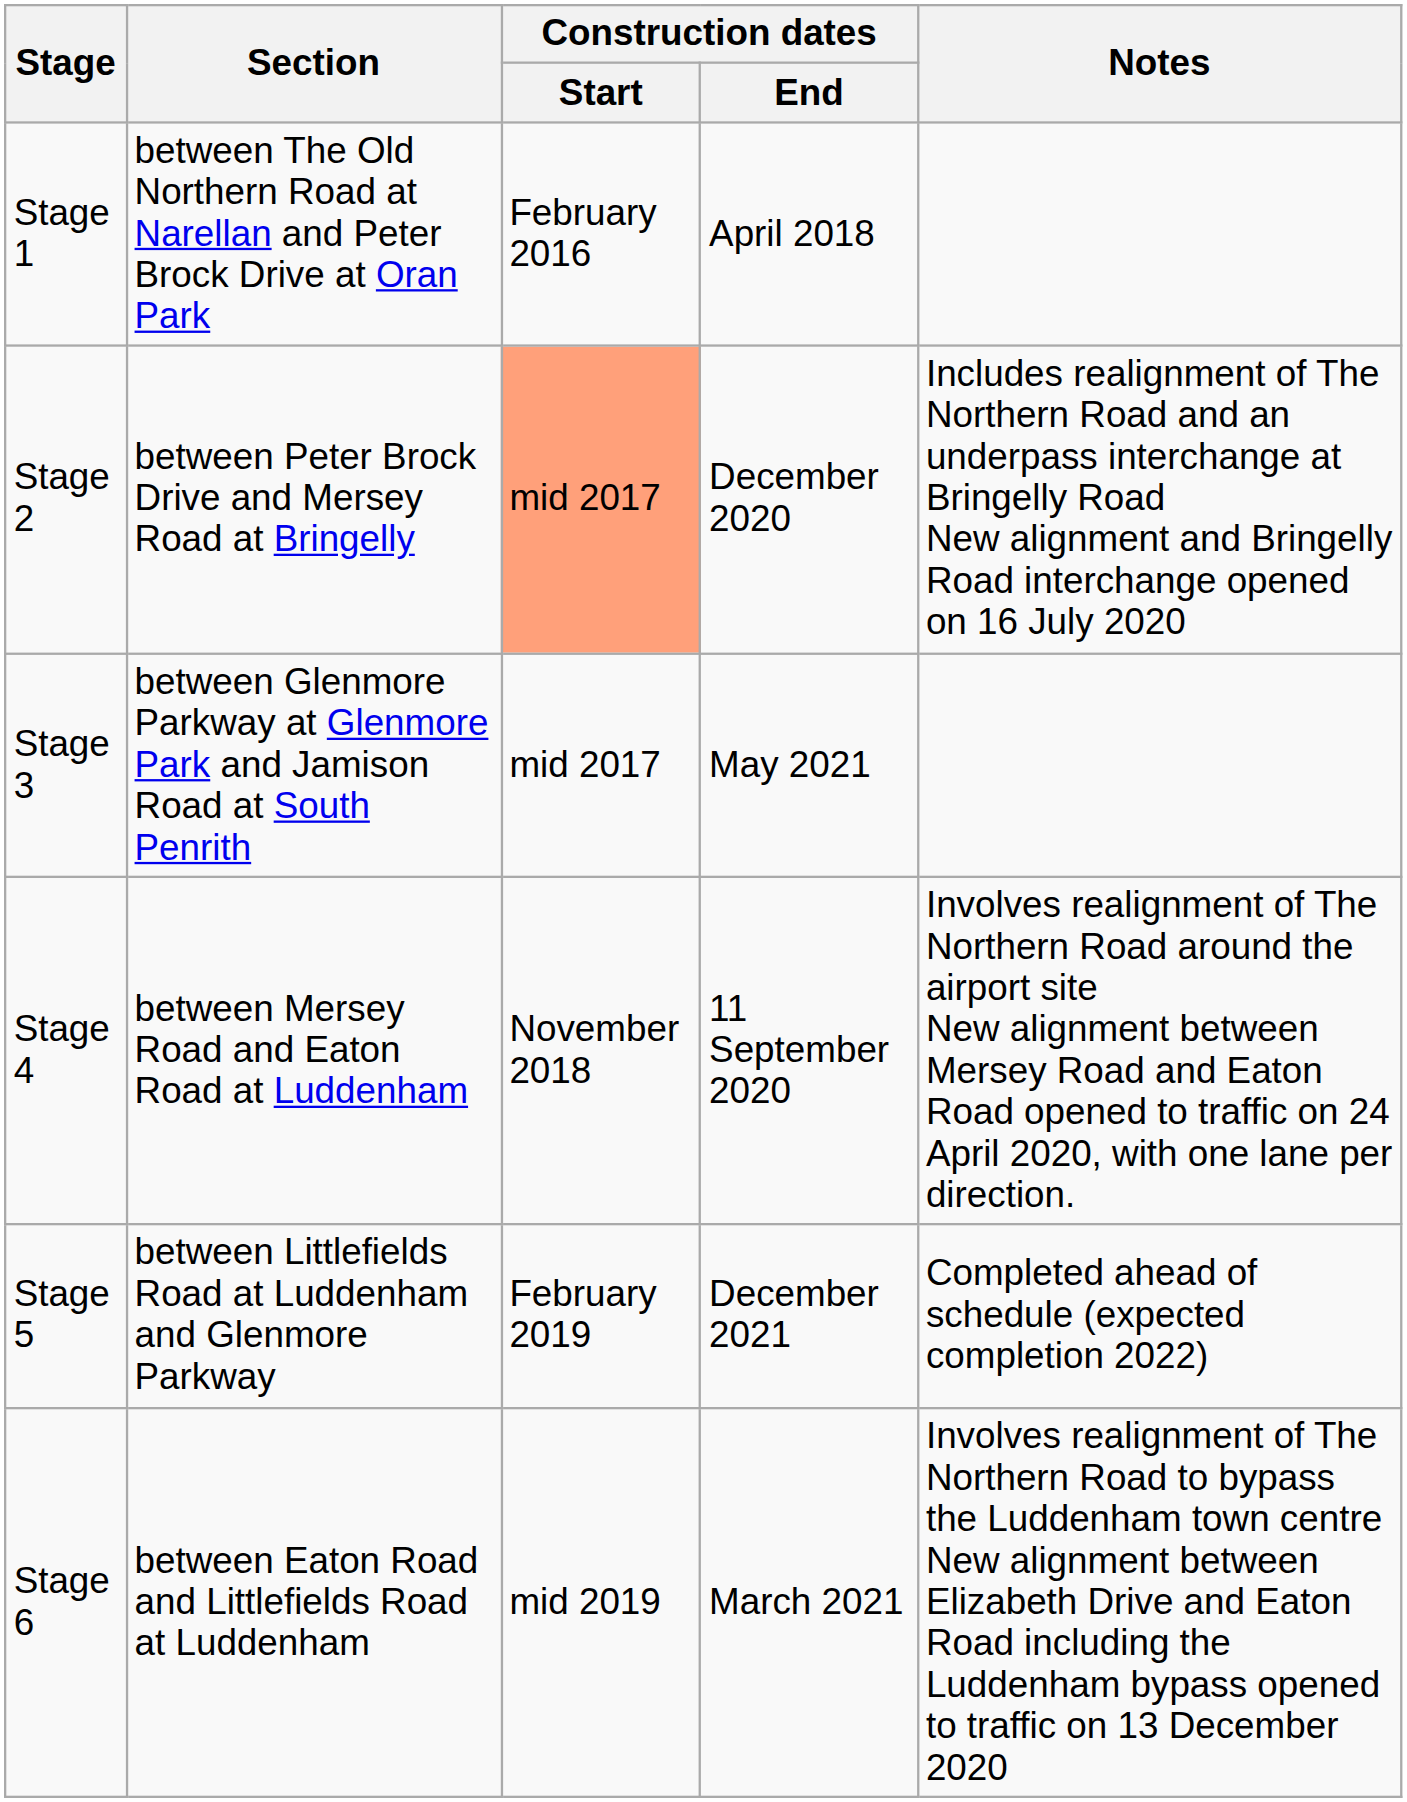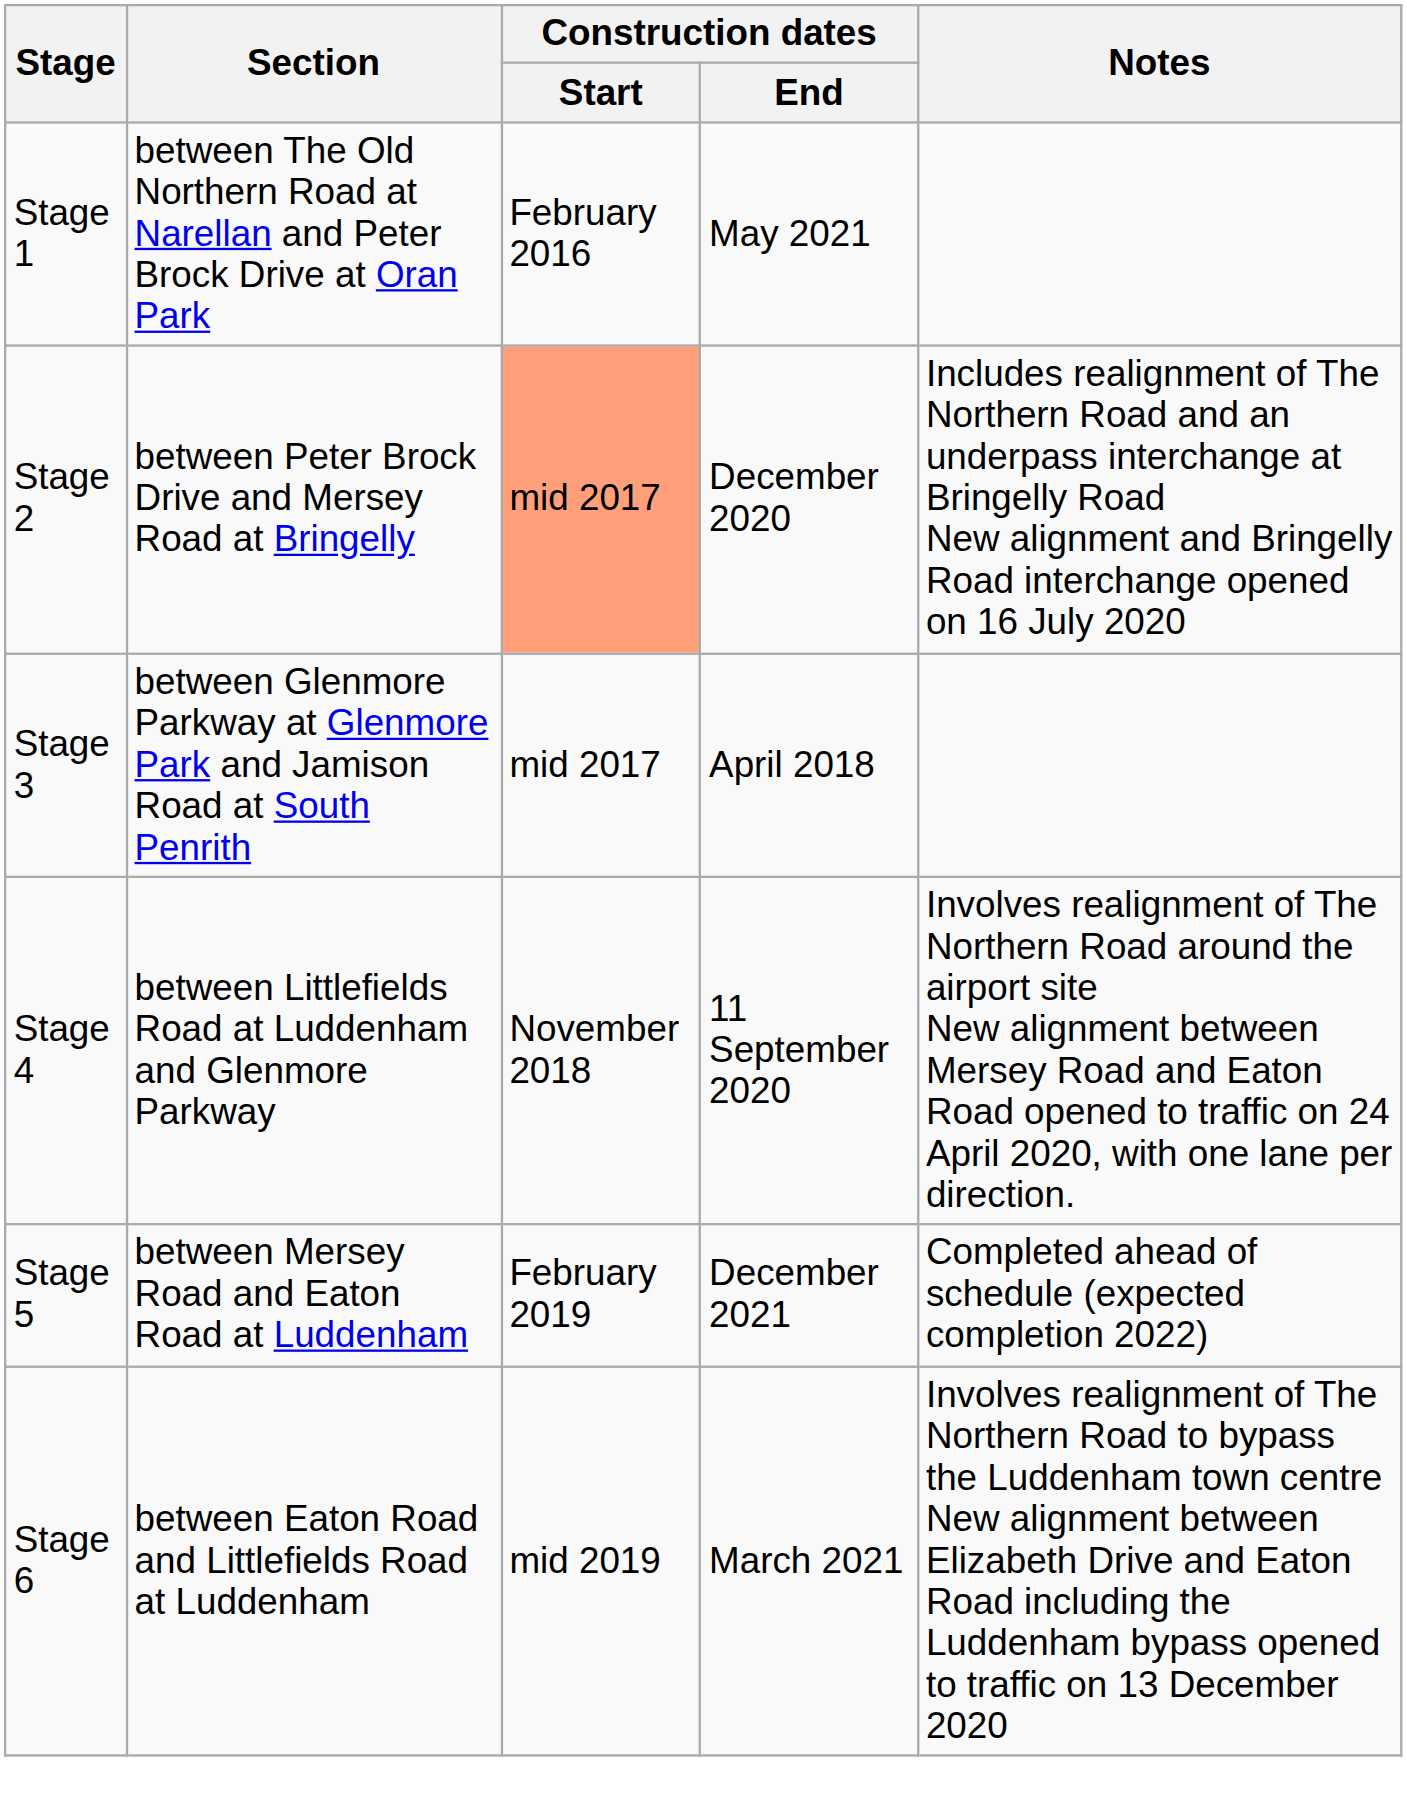Stage 1 | Construction dates / End: April 2018 -> May 2021
Stage 3 | Construction dates / End: May 2021 -> April 2018
Stage 4 | Section: between Mersey Road and Eaton Road at Luddenham -> between Littlefields Road at Luddenham and Glenmore Parkway
Stage 5 | Section: between Littlefields Road at Luddenham and Glenmore Parkway -> between Mersey Road and Eaton Road at Luddenham
